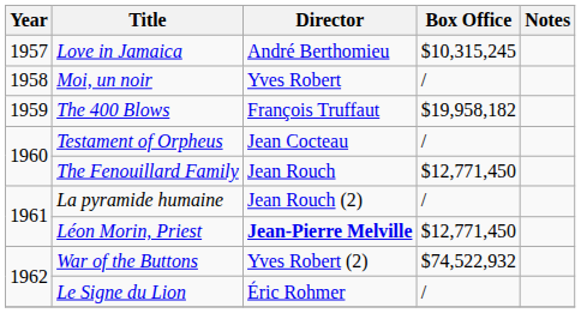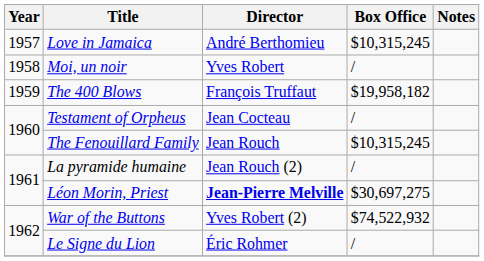The Fenouillard Family | Box Office: $12,771,450 -> $10,315,245
Léon Morin, Priest | Box Office: $12,771,450 -> $30,697,275
